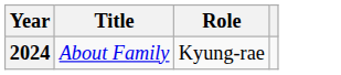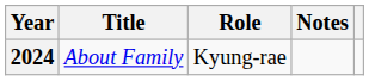+ column: Notes
